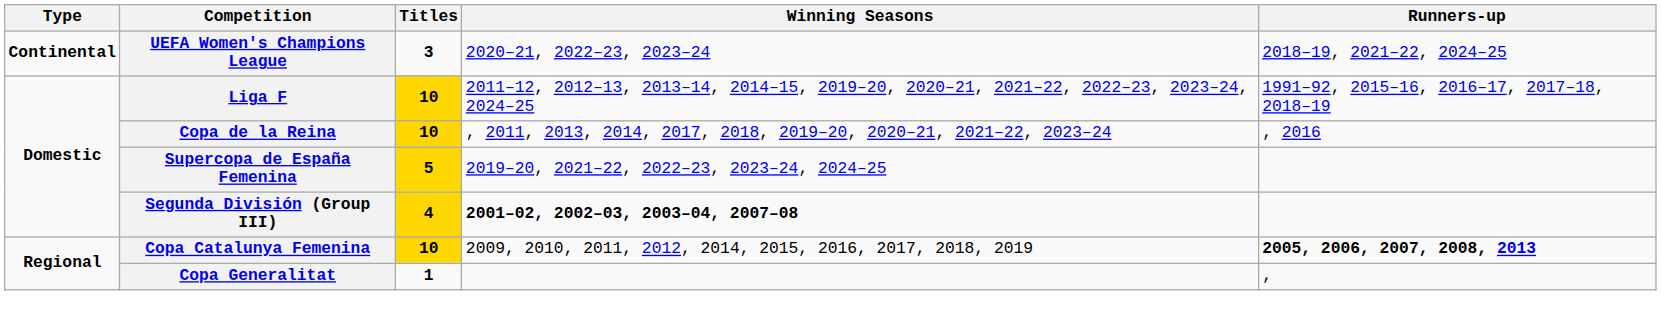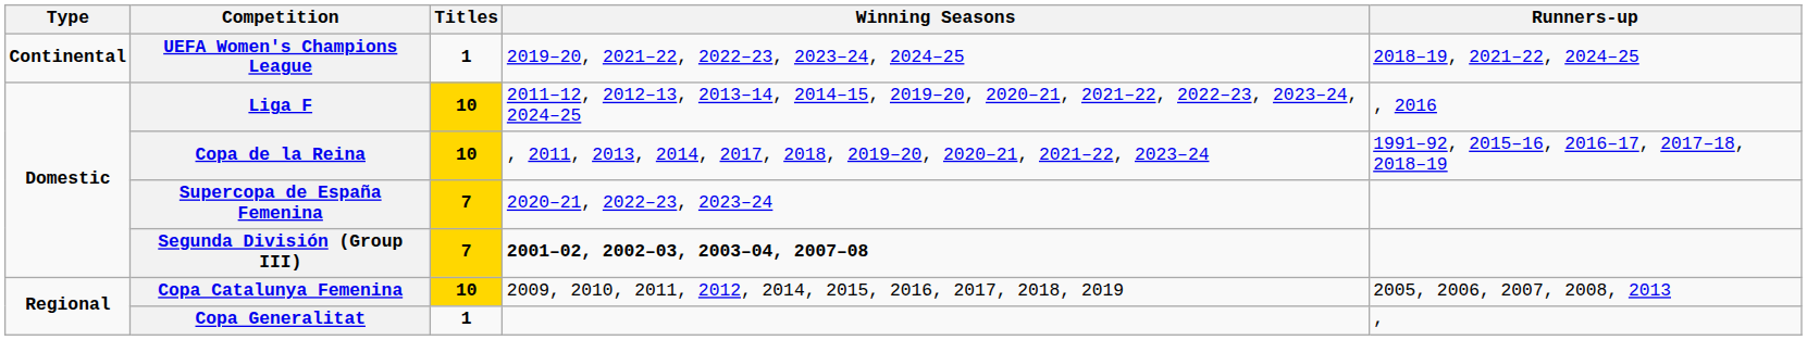UEFA Women's Champions League | Titles: 3 -> 1
UEFA Women's Champions League | Winning Seasons: 2020–21, 2022–23, 2023–24 -> 2019–20, 2021–22, 2022–23, 2023–24, 2024–25
Liga F | Runners-up: 1991–92, 2015–16, 2016–17, 2017–18, 2018–19 -> , 2016
Copa de la Reina | Runners-up: , 2016 -> 1991–92, 2015–16, 2016–17, 2017–18, 2018–19
Supercopa de España Femenina | Titles: 5 -> 7
Supercopa de España Femenina | Winning Seasons: 2019–20, 2021–22, 2022–23, 2023–24, 2024–25 -> 2020–21, 2022–23, 2023–24
Segunda División (Group III) | Titles: 4 -> 7
Copa Catalunya Femenina | Runners-up: bold -> normal
